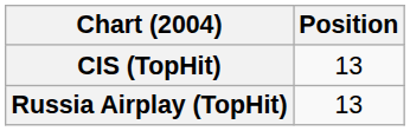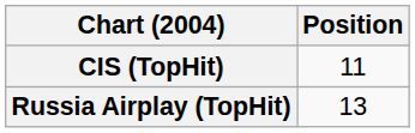CIS (TopHit) | Position: 13 -> 11
